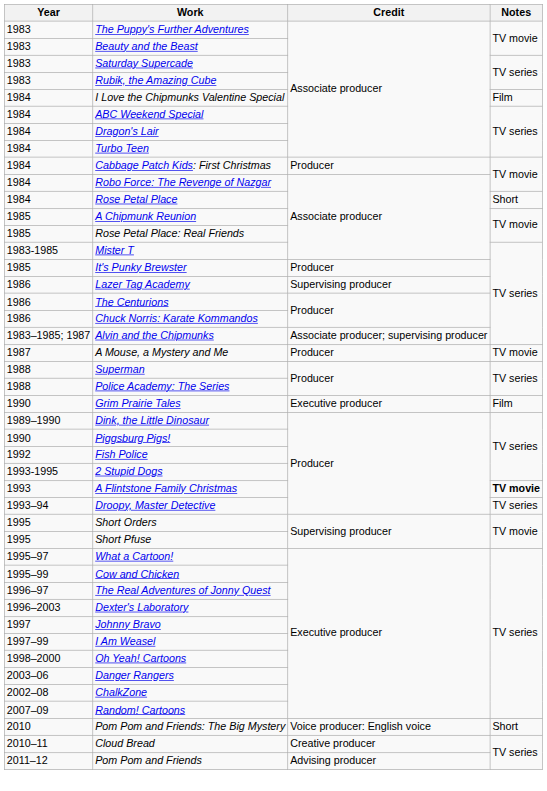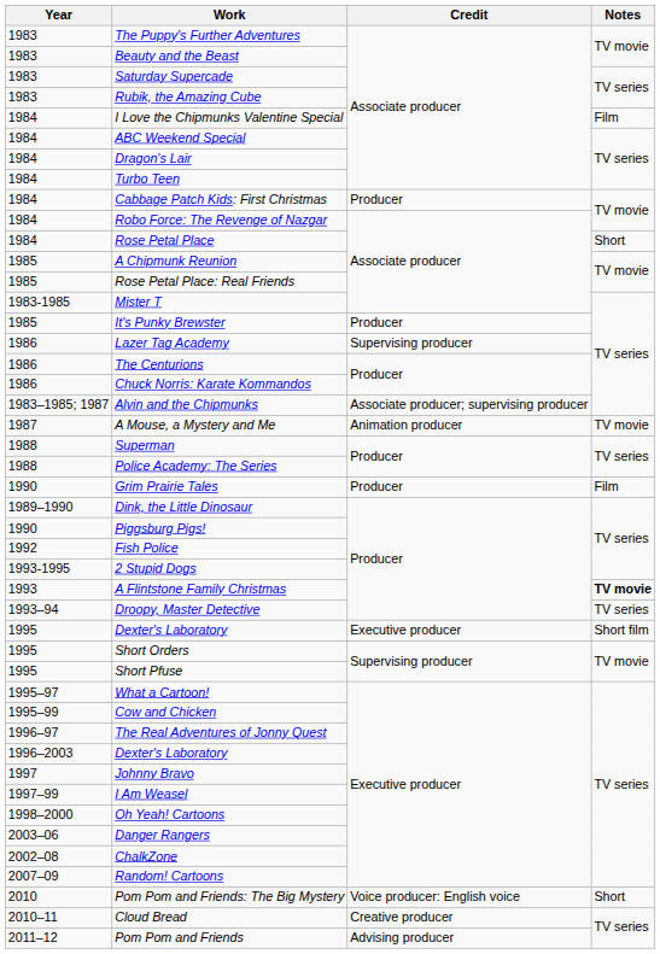A Mouse, a Mystery and Me | Credit: Producer -> Animation producer
Grim Prairie Tales | Credit: Executive producer -> Producer
+ row: 1995 | Dexter's Laboratory | Executive producer | Short film
